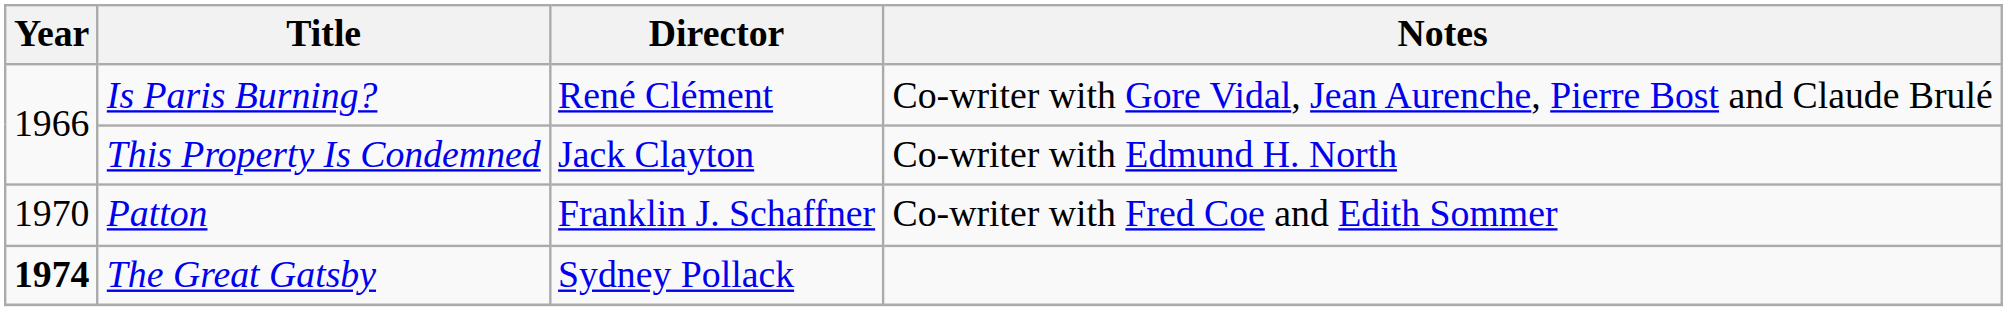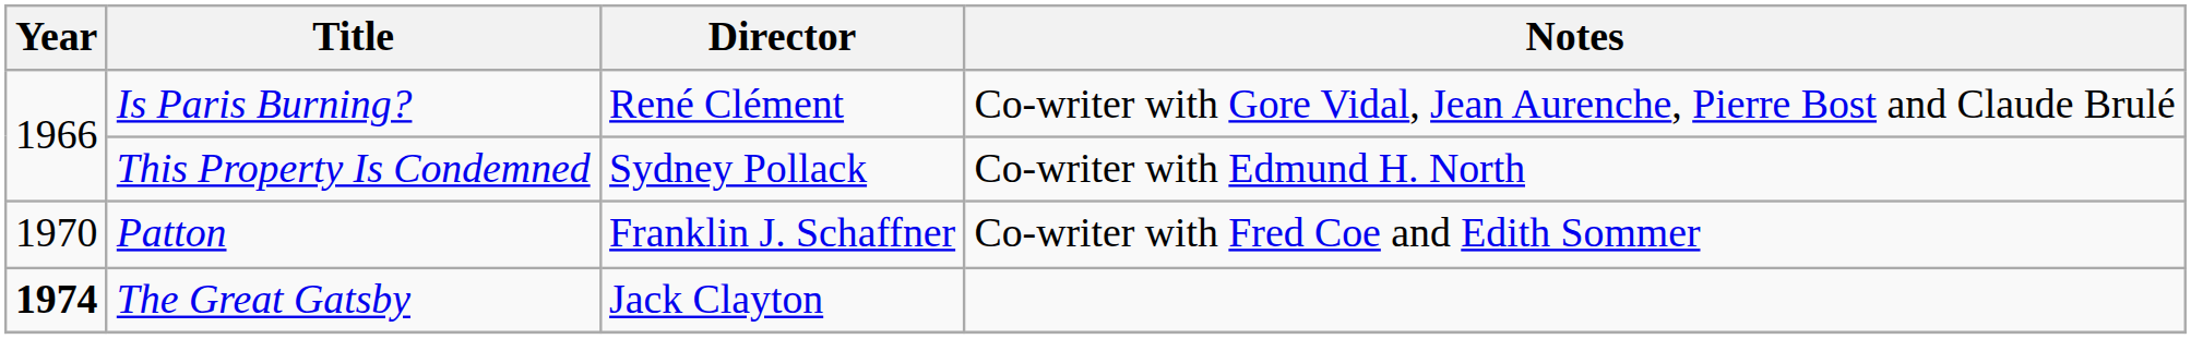This Property Is Condemned | Director: Jack Clayton -> Sydney Pollack
The Great Gatsby | Director: Sydney Pollack -> Jack Clayton
